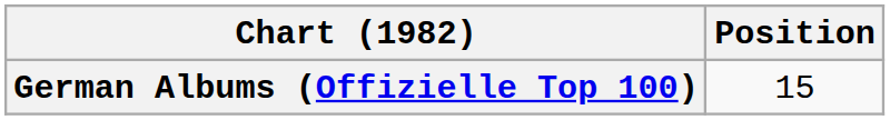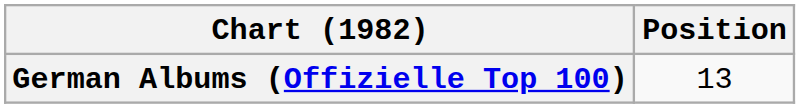German Albums (Offizielle Top 100) | Position: 15 -> 13
